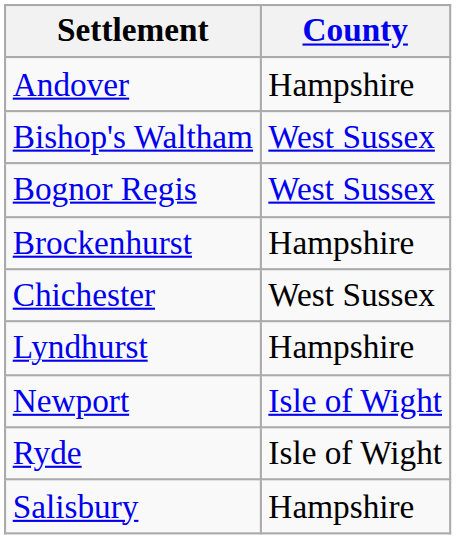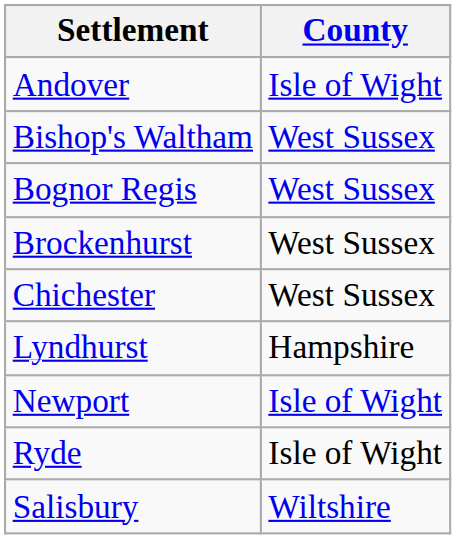Andover | County: Hampshire -> Isle of Wight
Brockenhurst | County: Hampshire -> West Sussex
Salisbury | County: Hampshire -> Wiltshire
